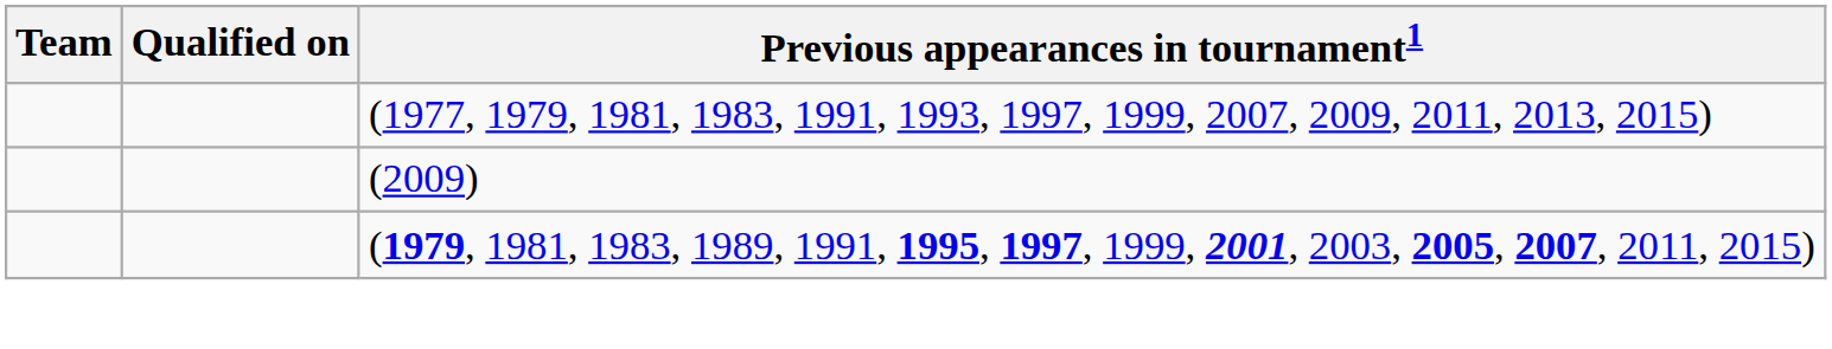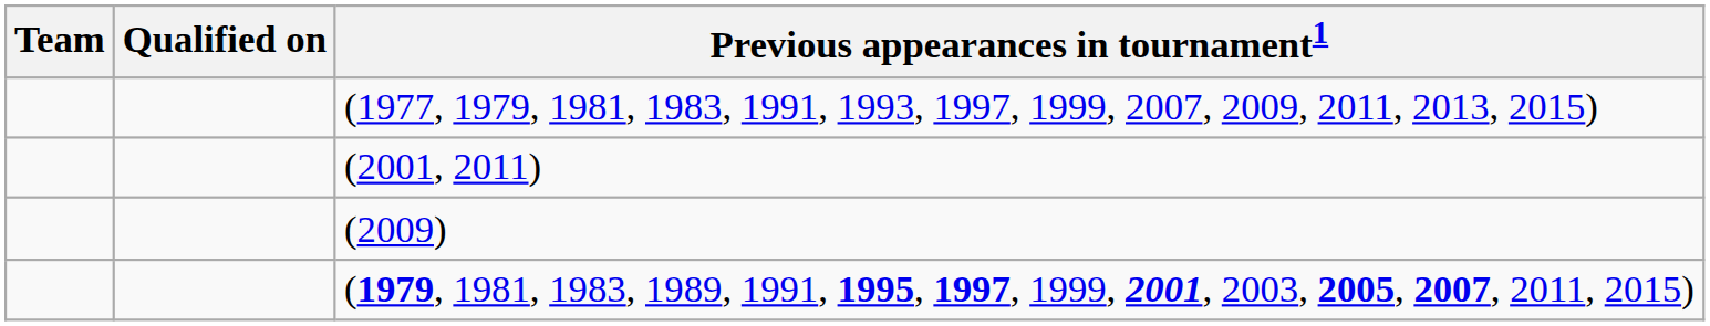+ row: (2001, 2011)
